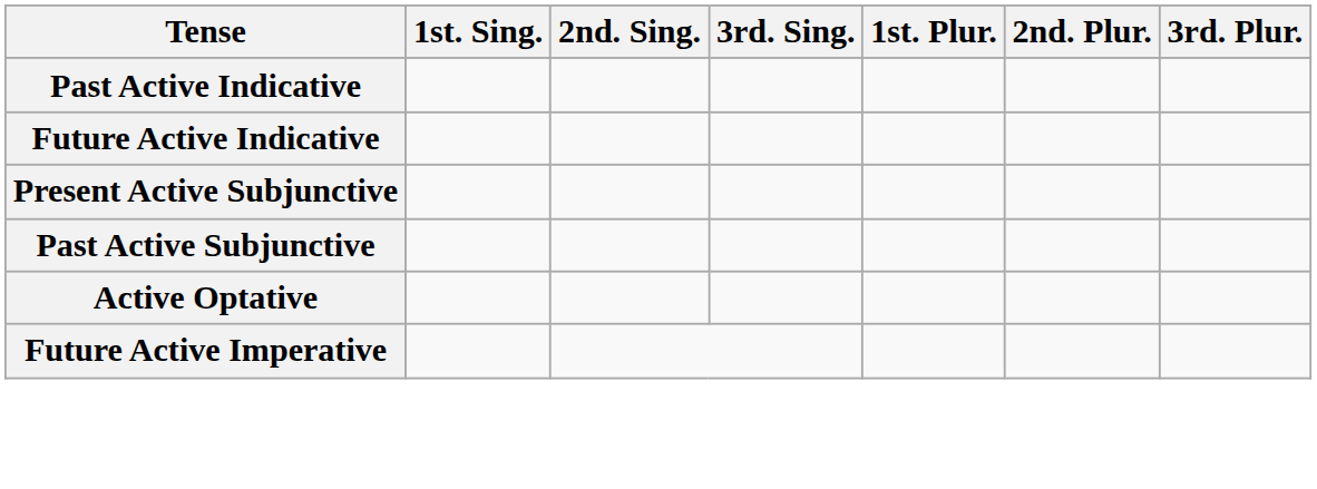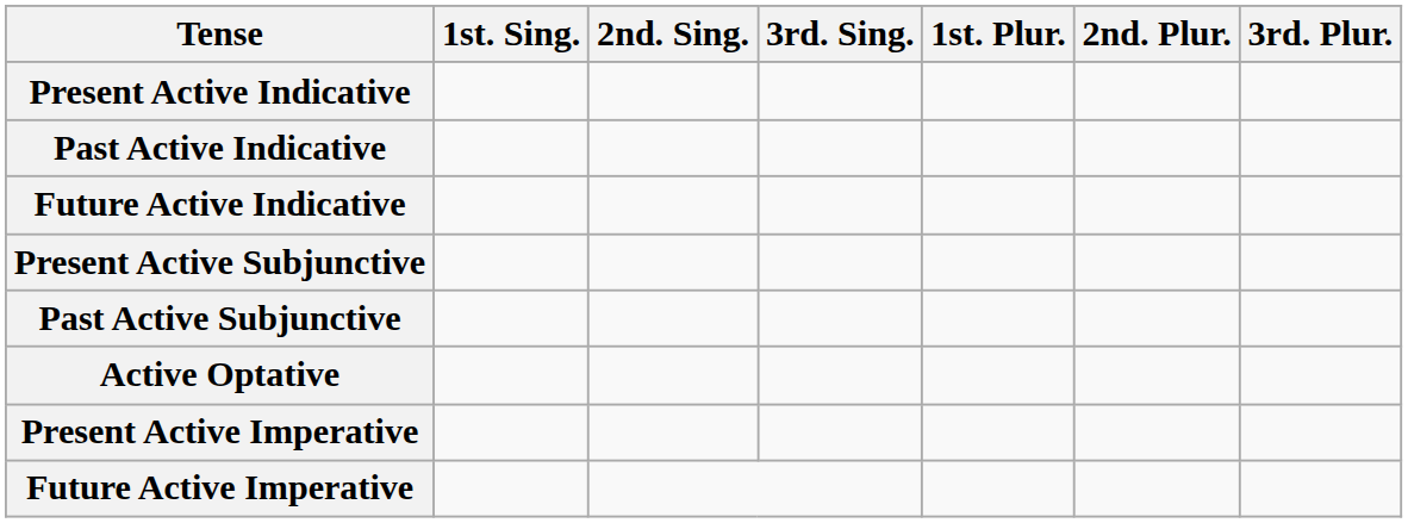+ row: Present Active Indicative
+ row: Present Active Imperative
